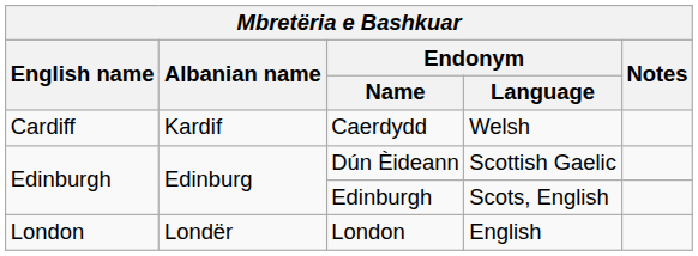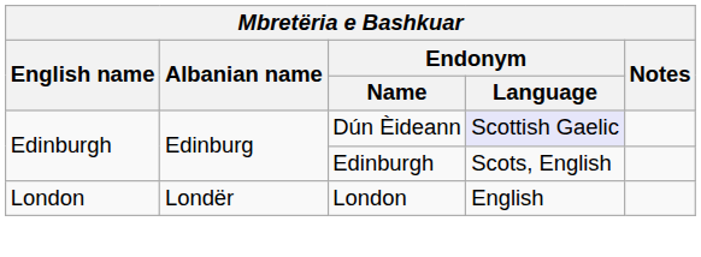- row: Cardiff | Kardif | Caerdydd | Welsh
Dún Èideann | Endonym / Language: no background -> lavender background
